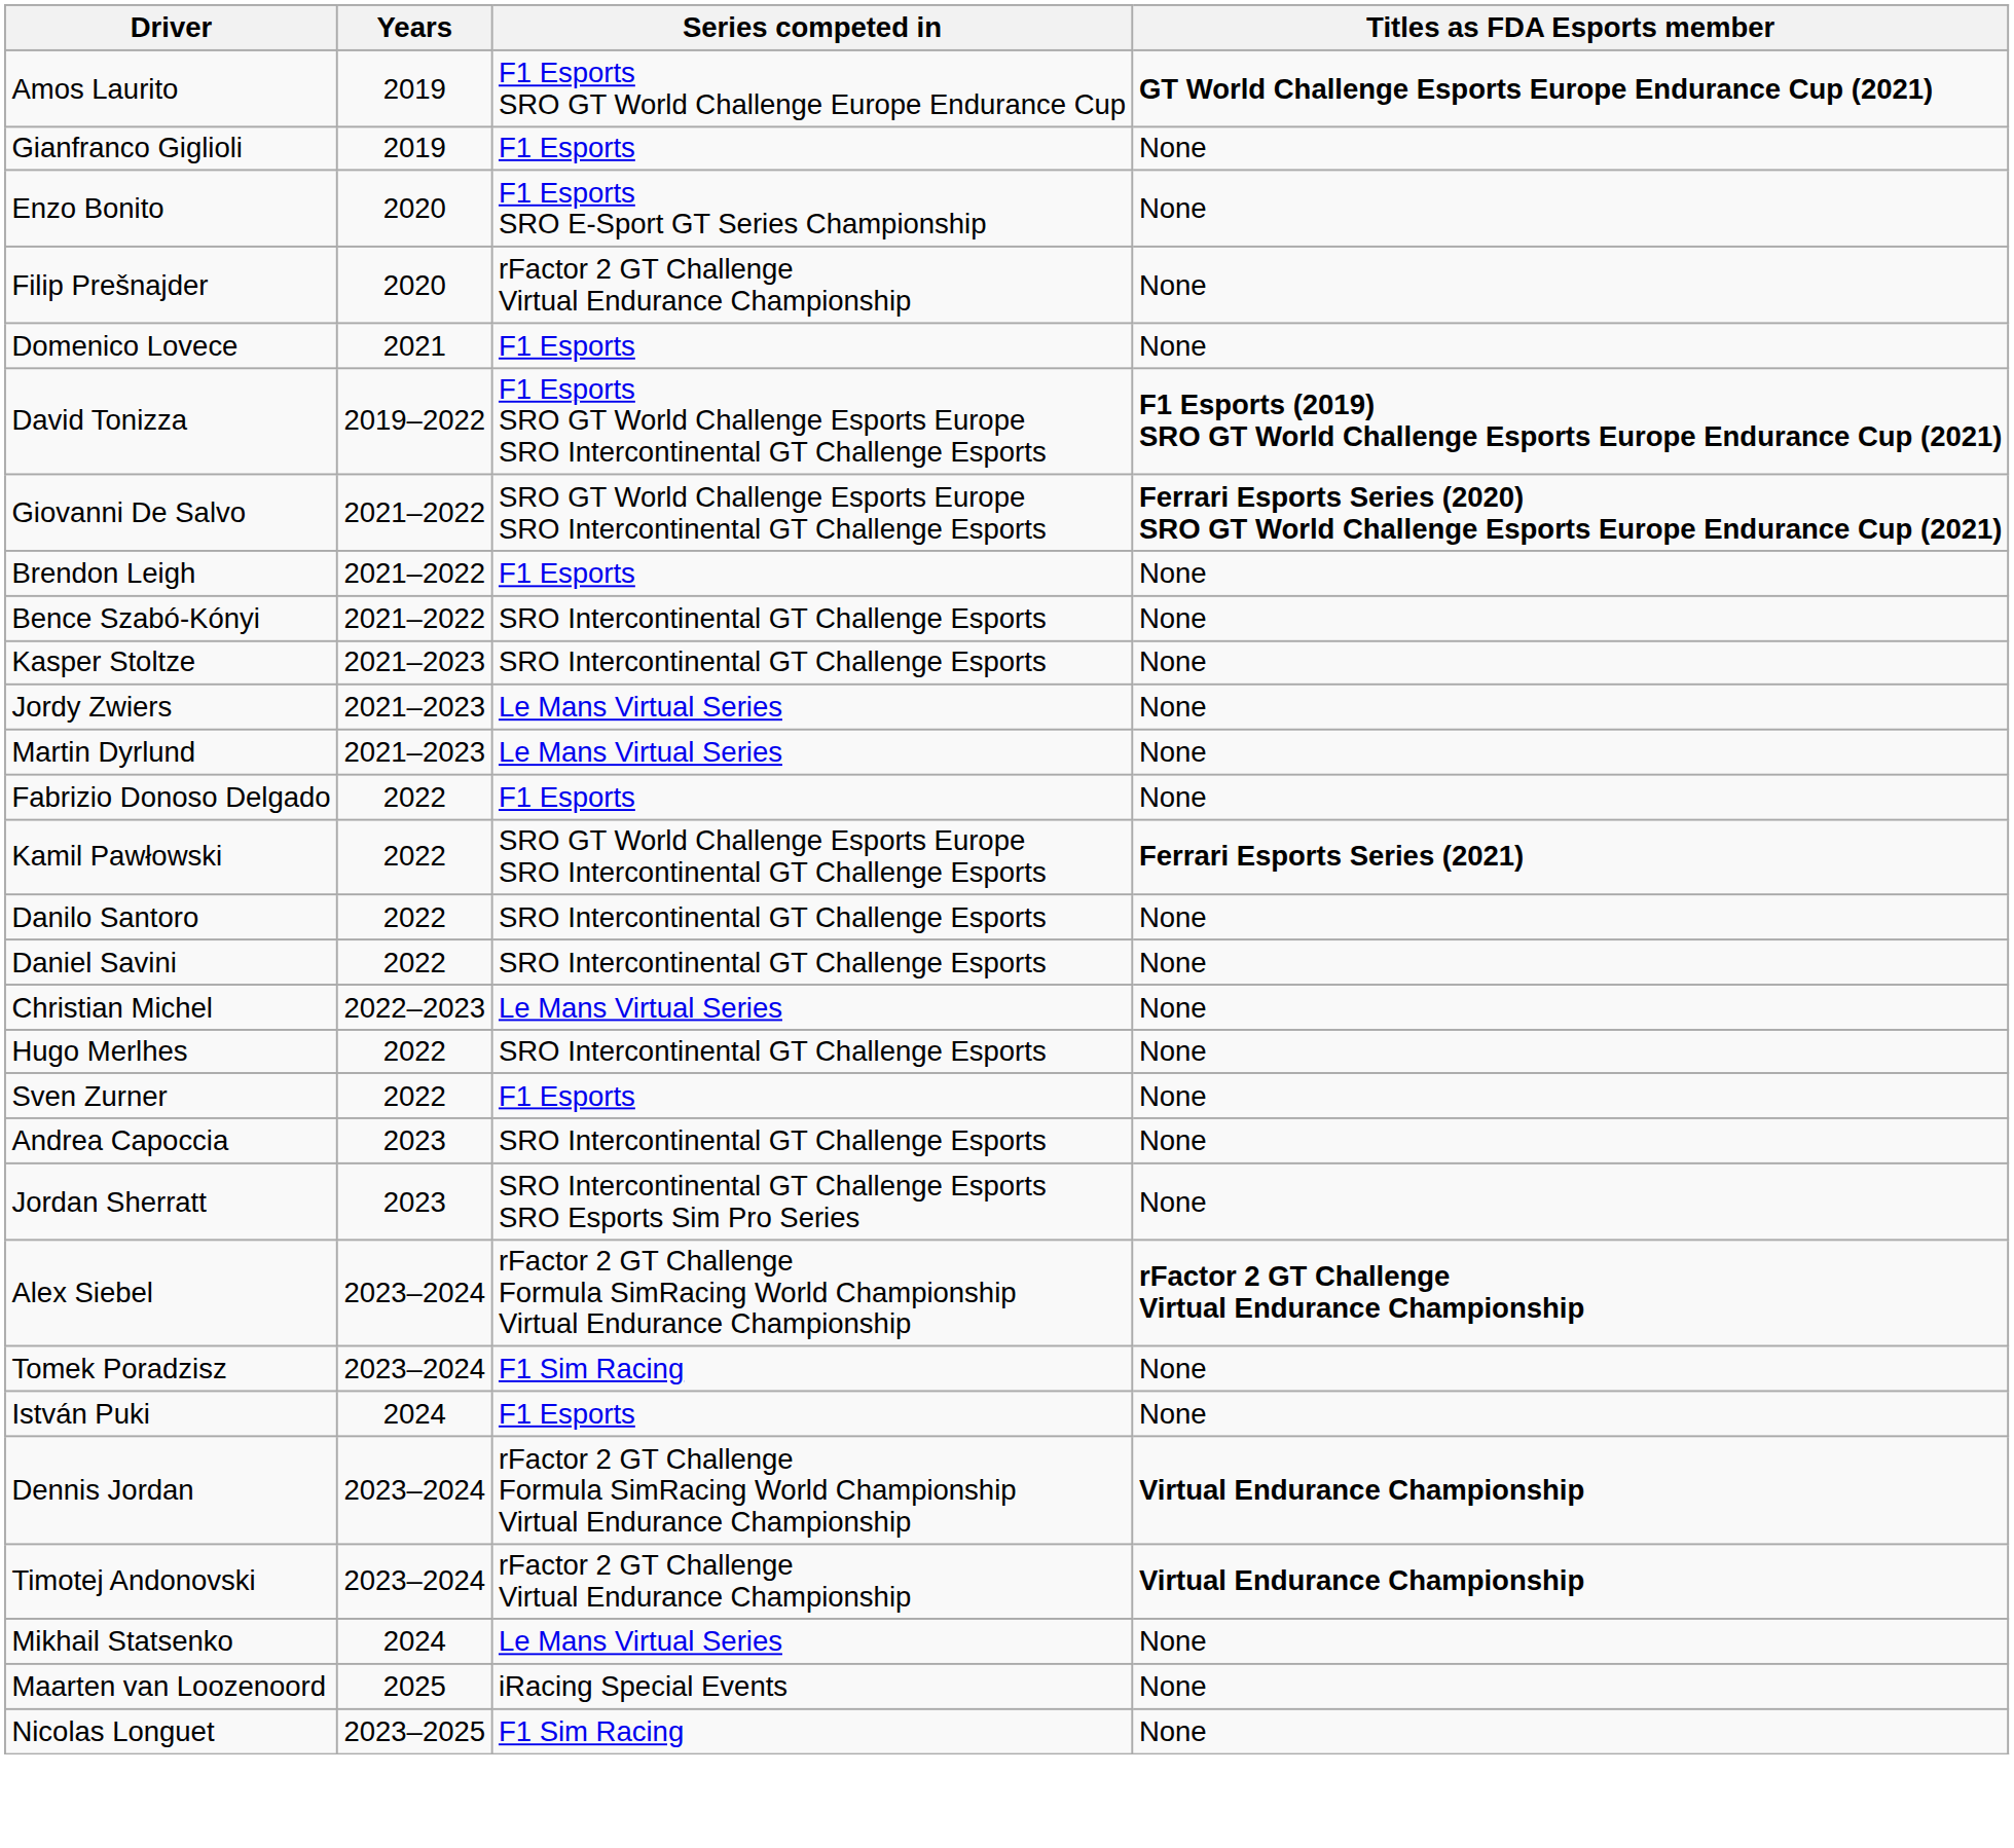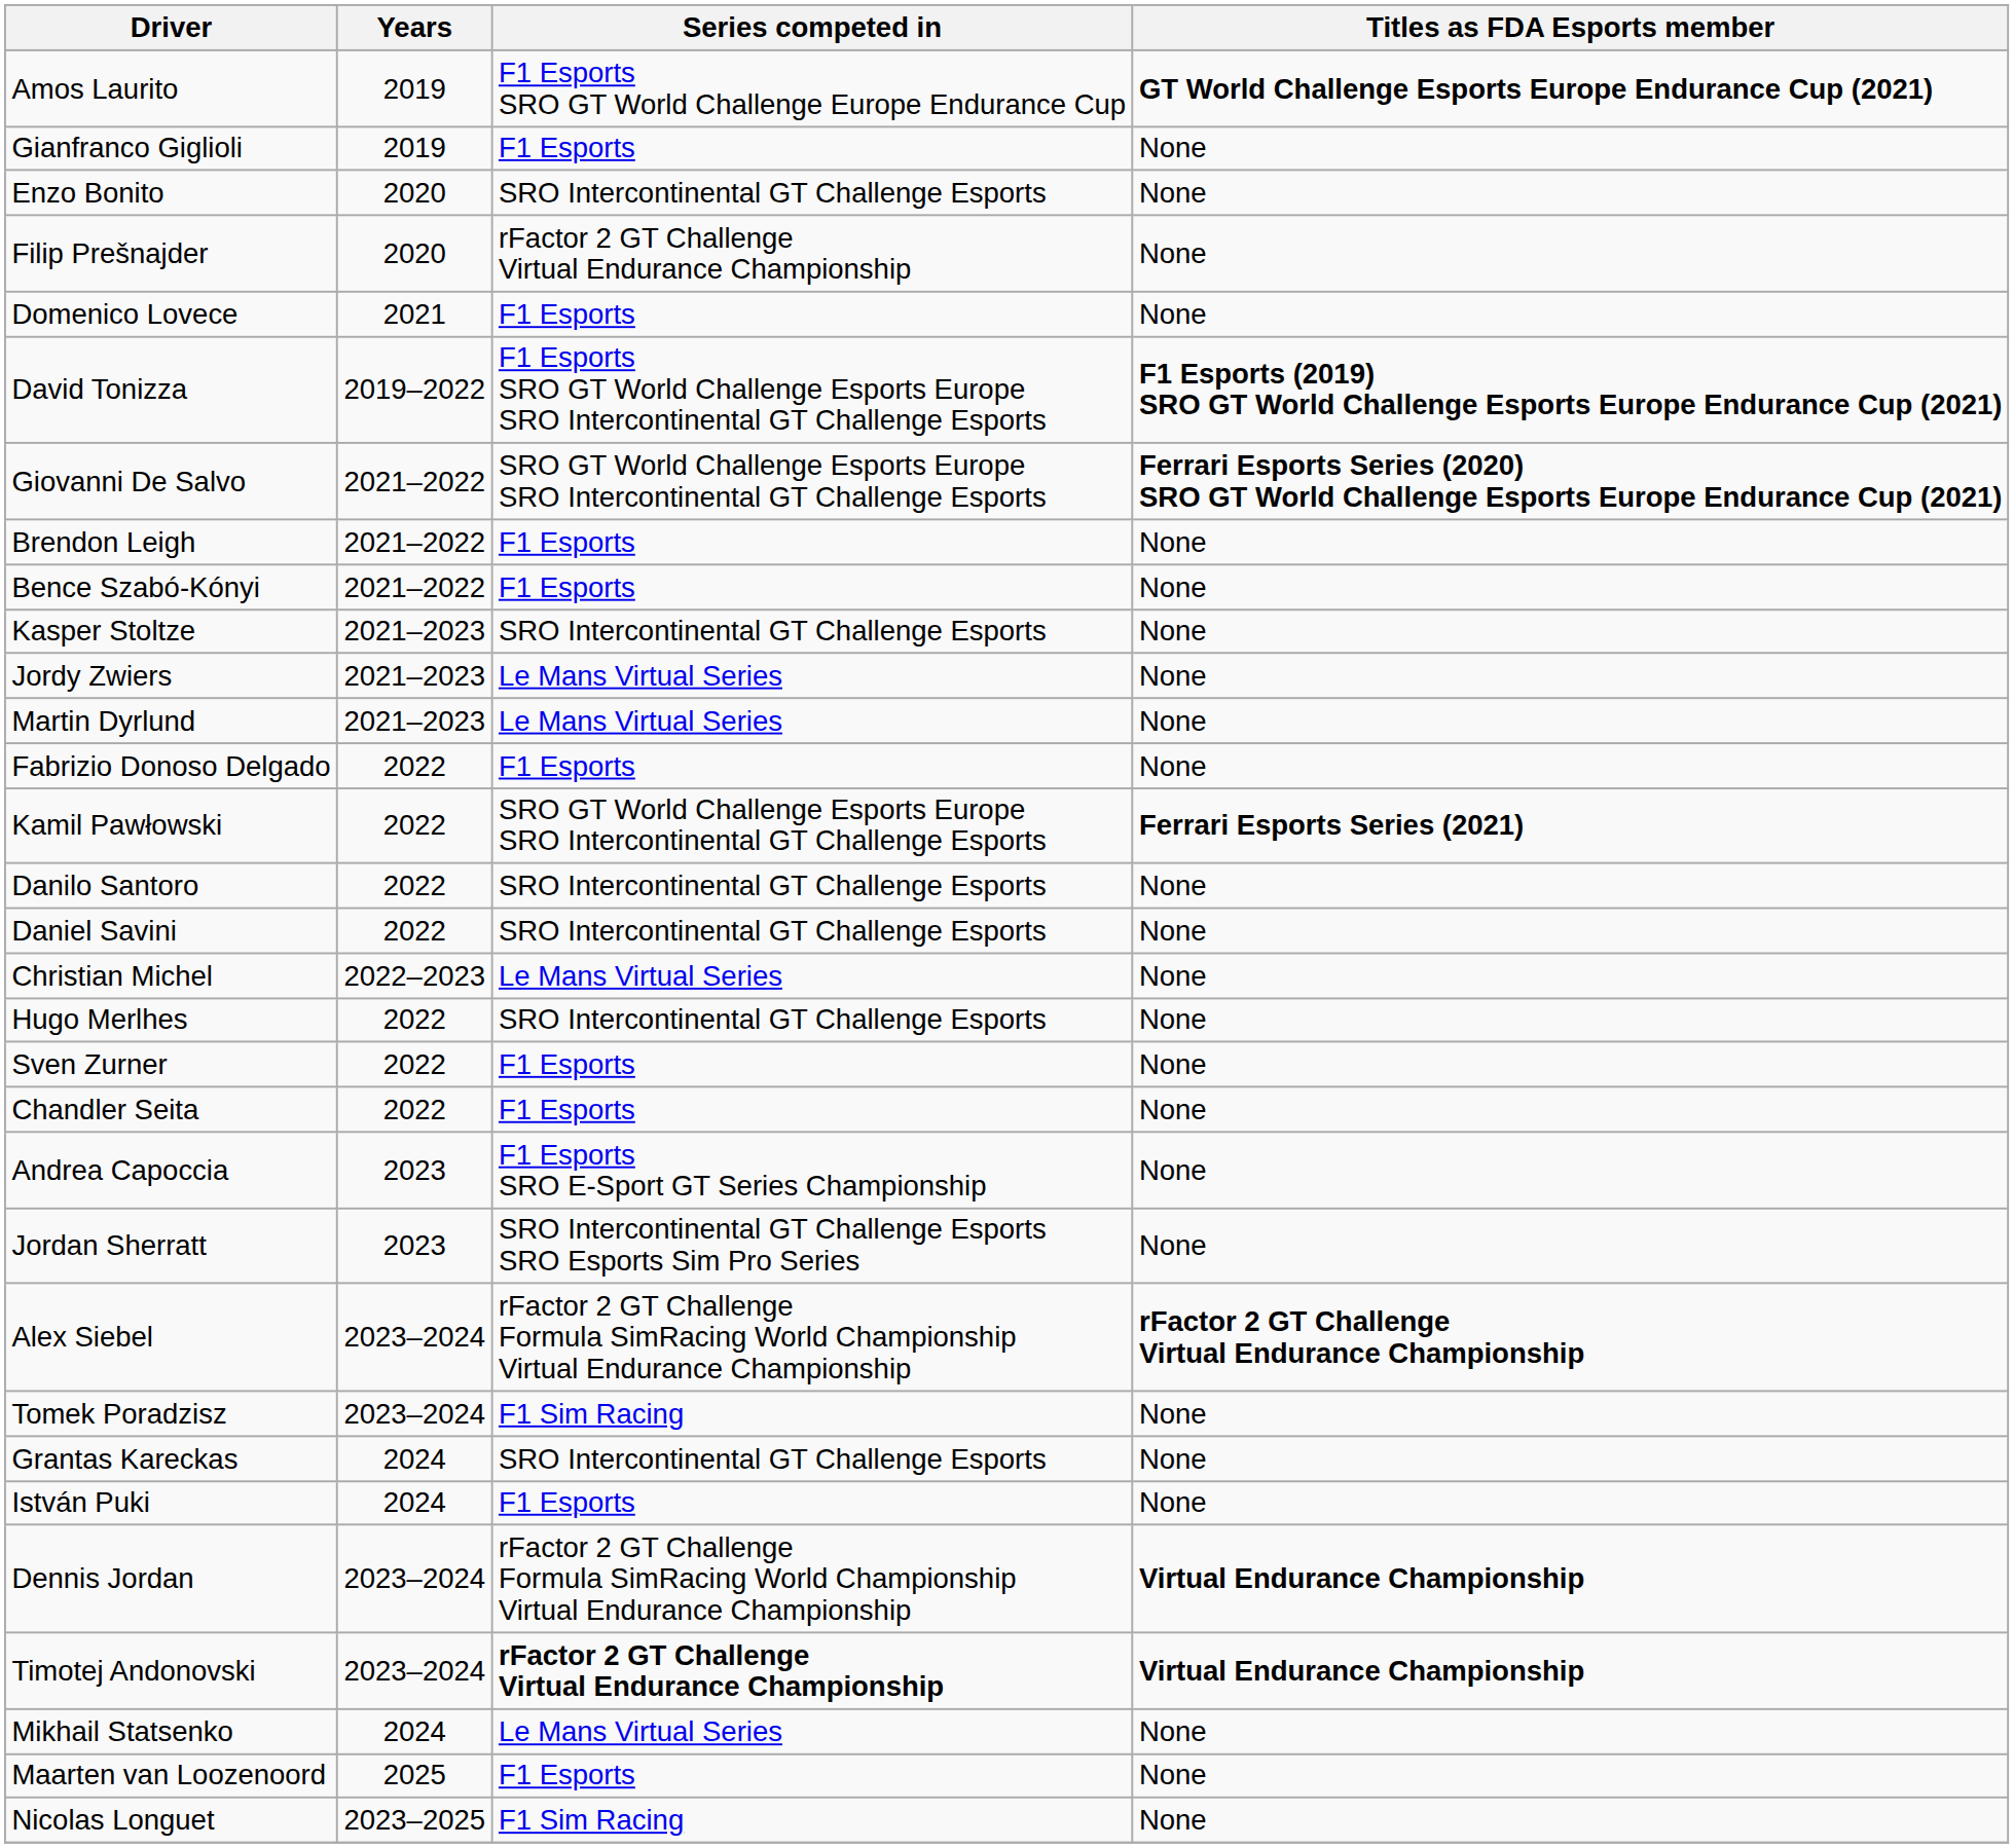Enzo Bonito | Series competed in: F1 Esports SRO E-Sport GT Series Championship -> SRO Intercontinental GT Challenge Esports
Bence Szabó-Kónyi | Series competed in: SRO Intercontinental GT Challenge Esports -> F1 Esports
+ row: Chandler Seita | 2022 | F1 Esports | None
Andrea Capoccia | Series competed in: SRO Intercontinental GT Challenge Esports -> F1 Esports SRO E-Sport GT Series Championship
+ row: Grantas Kareckas | 2024 | SRO Intercontinental GT Challenge Esports | None
Timotej Andonovski | Series competed in: normal -> bold
Maarten van Loozenoord | Series competed in: iRacing Special Events -> F1 Esports
